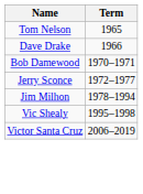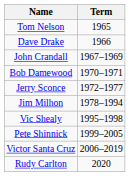+ row: John Crandall | 1967–1969
+ row: Pete Shinnick | 1999–2005
+ row: Rudy Carlton | 2020
